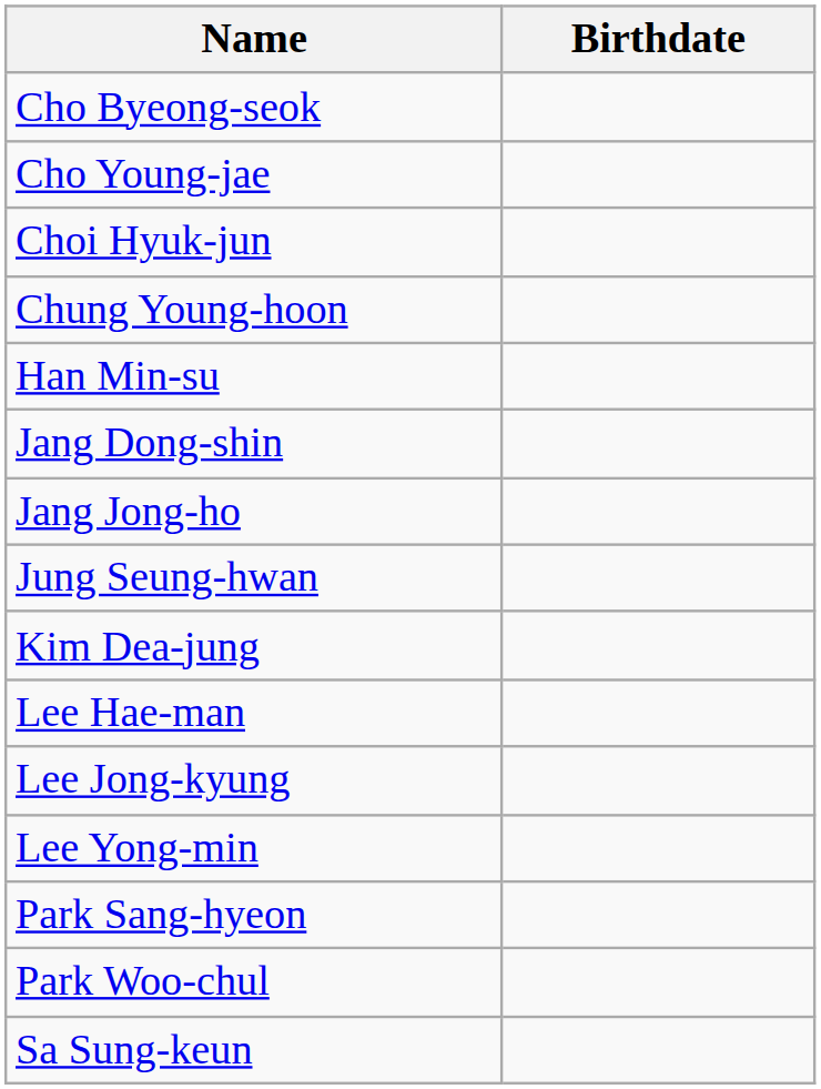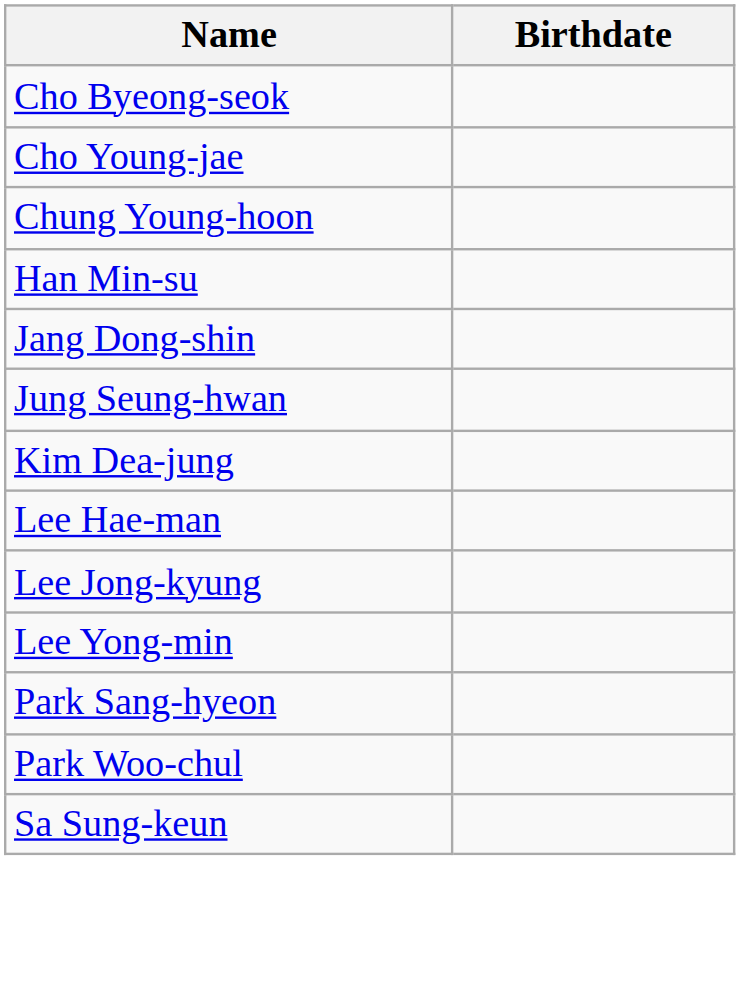- row: Choi Hyuk-jun
- row: Jang Jong-ho
